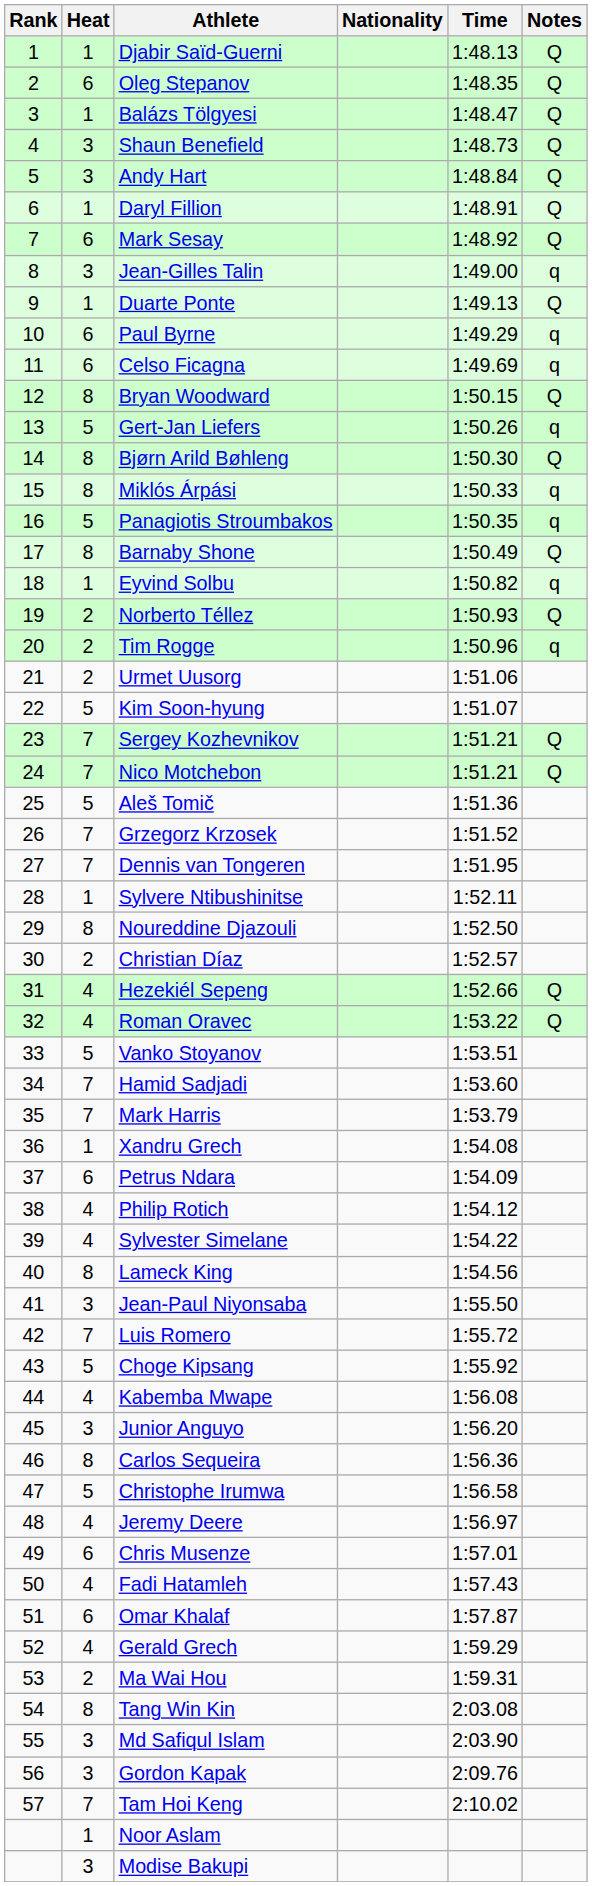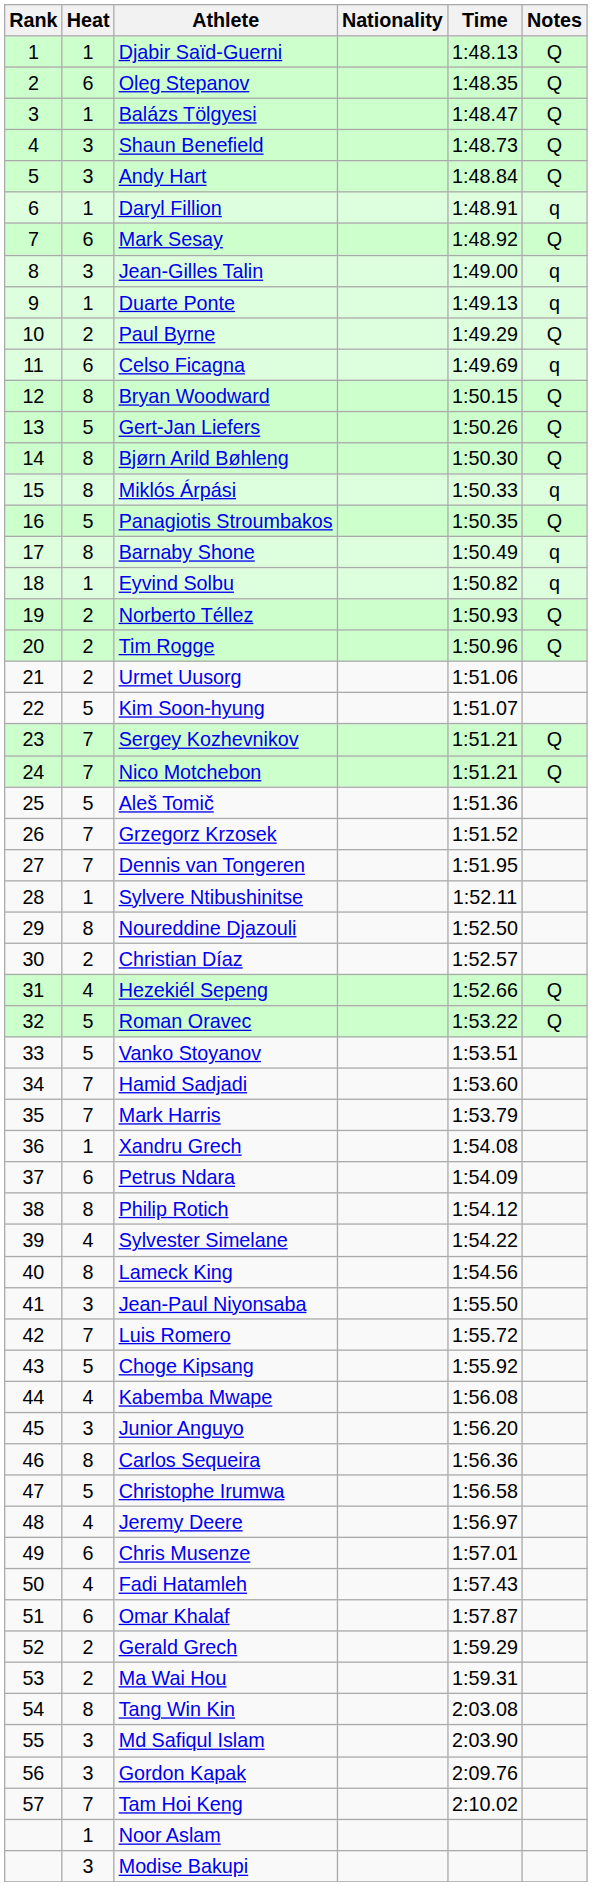Daryl Fillion | Notes: Q -> q
Duarte Ponte | Notes: Q -> q
Paul Byrne | Heat: 6 -> 2
Paul Byrne | Notes: q -> Q
Gert-Jan Liefers | Notes: q -> Q
Panagiotis Stroumbakos | Notes: q -> Q
Barnaby Shone | Notes: Q -> q
Tim Rogge | Notes: q -> Q
Roman Oravec | Heat: 4 -> 5
Philip Rotich | Heat: 4 -> 8
Gerald Grech | Heat: 4 -> 2
